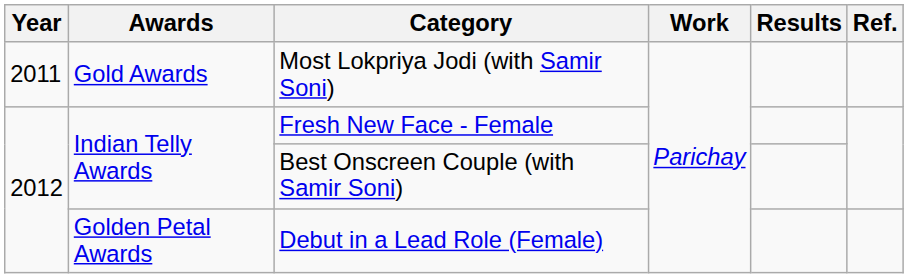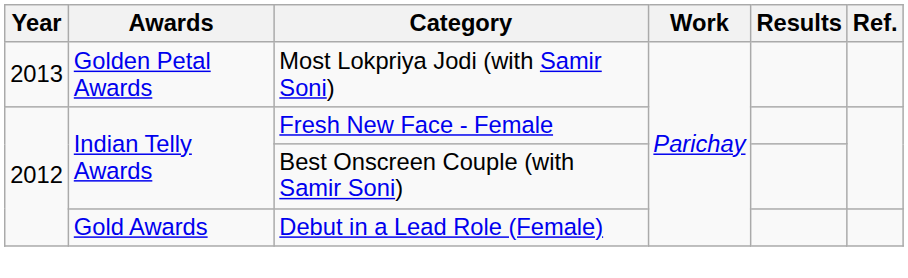Most Lokpriya Jodi (with Samir Soni) | Year: 2011 -> 2013
Most Lokpriya Jodi (with Samir Soni) | Awards: Gold Awards -> Golden Petal Awards
Debut in a Lead Role (Female) | Awards: Golden Petal Awards -> Gold Awards
